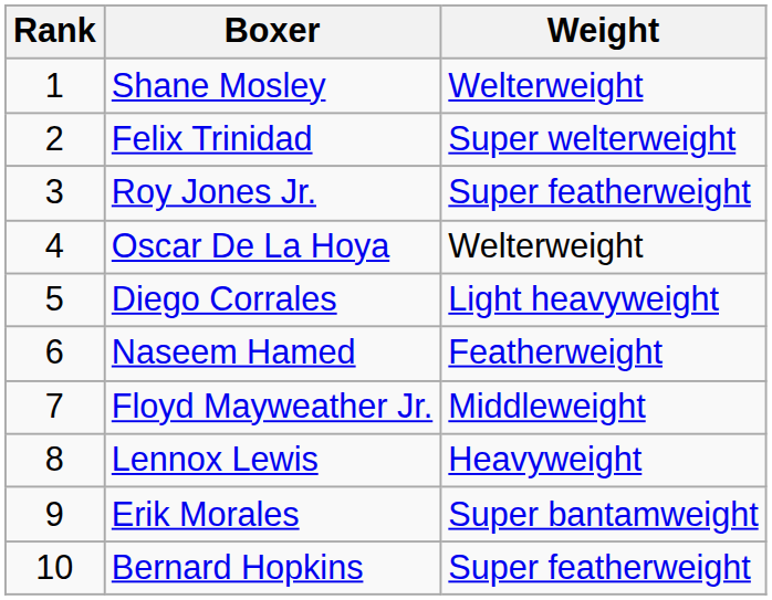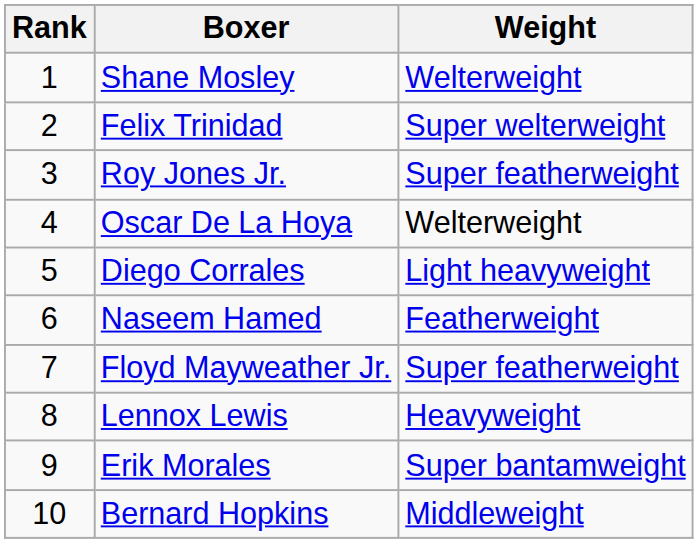Floyd Mayweather Jr. | Weight: Middleweight -> Super featherweight
Bernard Hopkins | Weight: Super featherweight -> Middleweight
